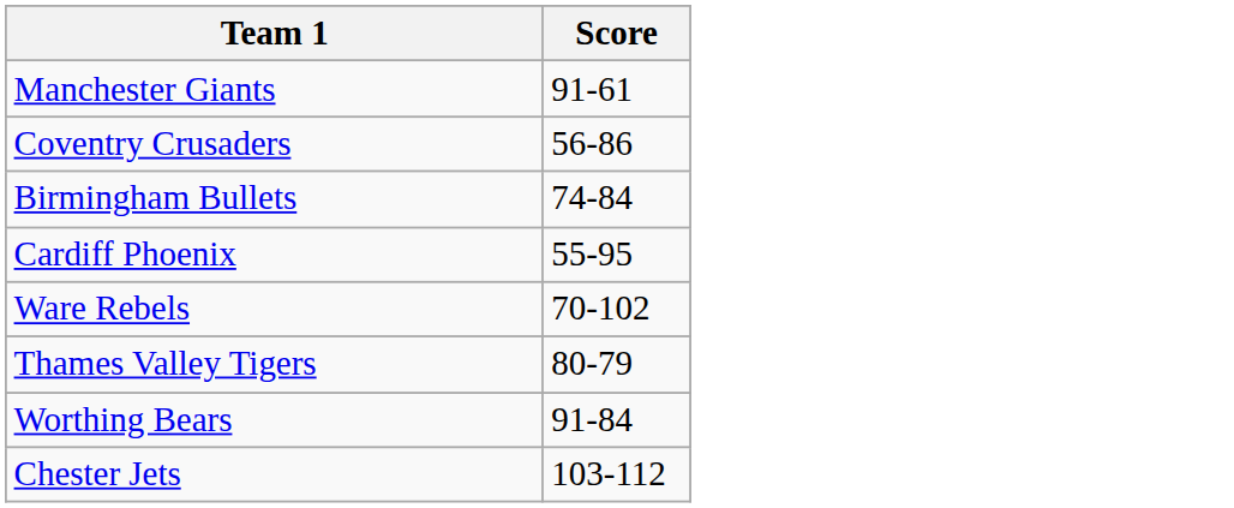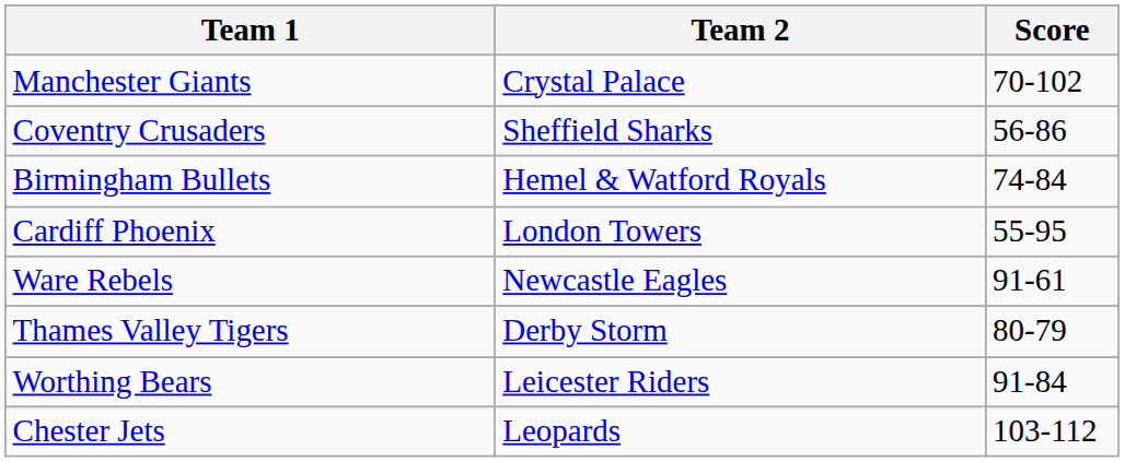+ column: Team 2 | Crystal Palace | Sheffield Sharks | Hemel & Watford Royals | London Towers | Newcastle Eagles | Derby Storm | Leicester Riders | Leopards
Manchester Giants | Score: 91-61 -> 70-102
Ware Rebels | Score: 70-102 -> 91-61
